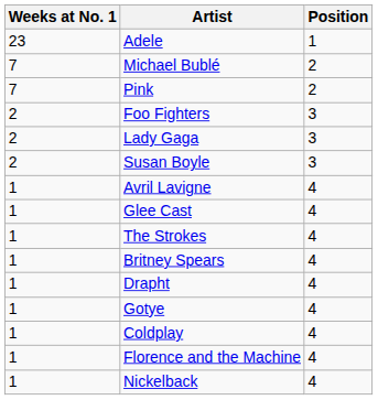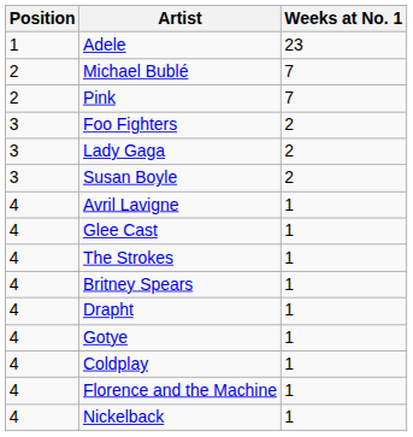columns swapped: Position <-> Weeks at No. 1
